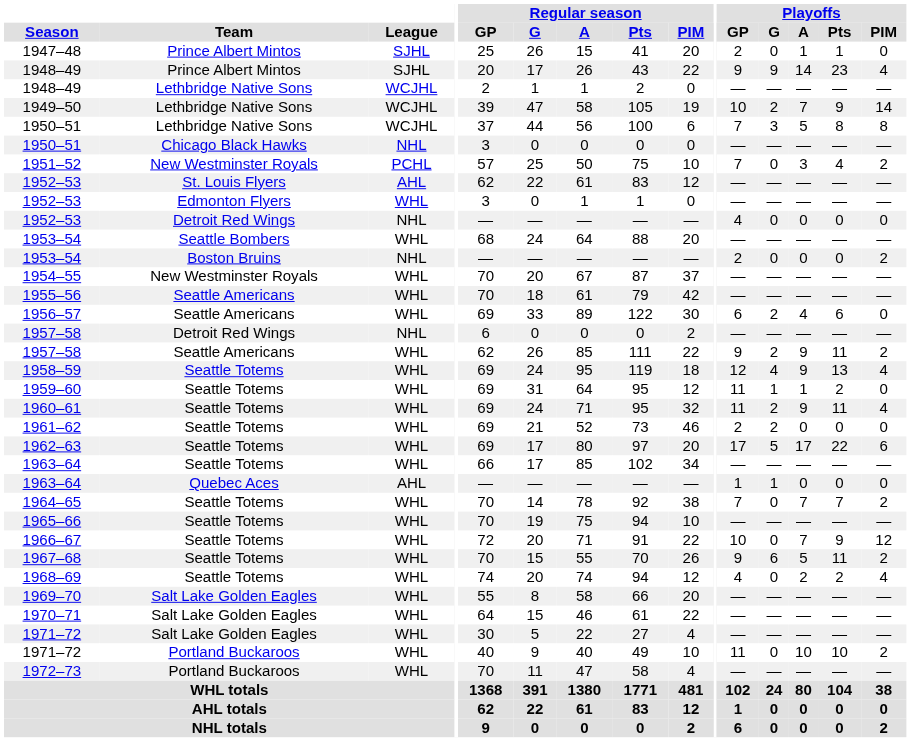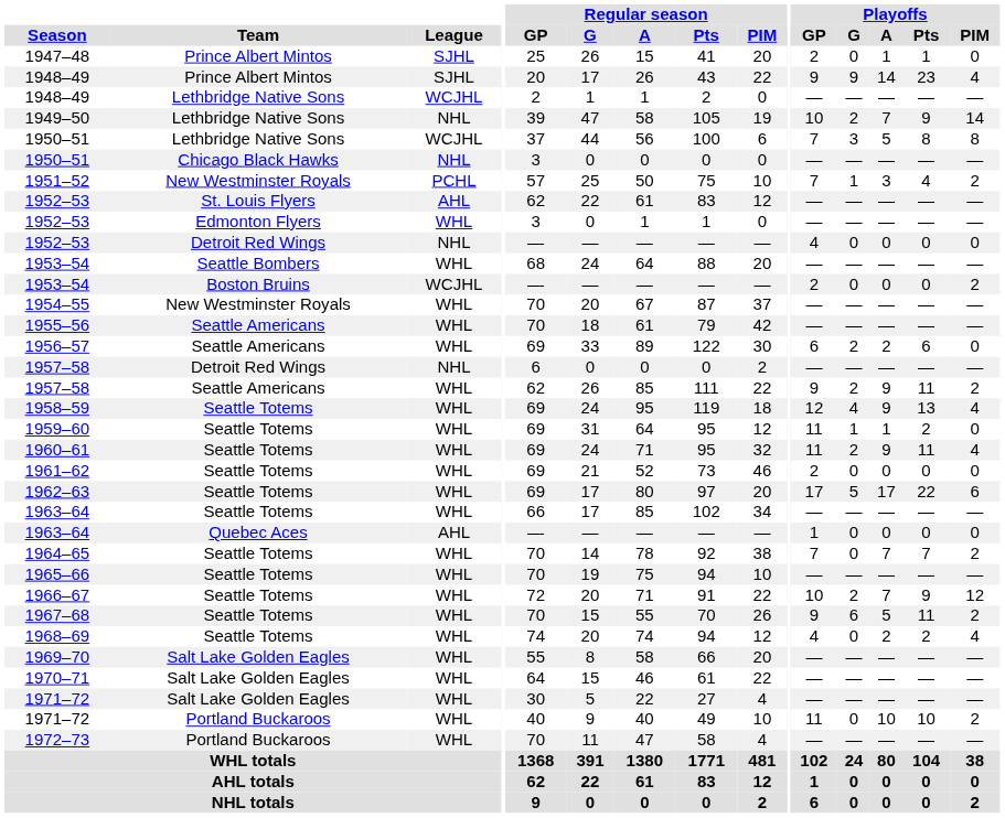1949–50 | League: WCJHL -> NHL
1951–52 | Playoffs / G: 0 -> 1
1953–54 / Boston Bruins | League: NHL -> WCJHL
1956–57 | Playoffs / A: 4 -> 2
1961–62 | Playoffs / G: 2 -> 0
1963–64 / Quebec Aces | Playoffs / G: 1 -> 0
1966–67 | Playoffs / G: 0 -> 2
